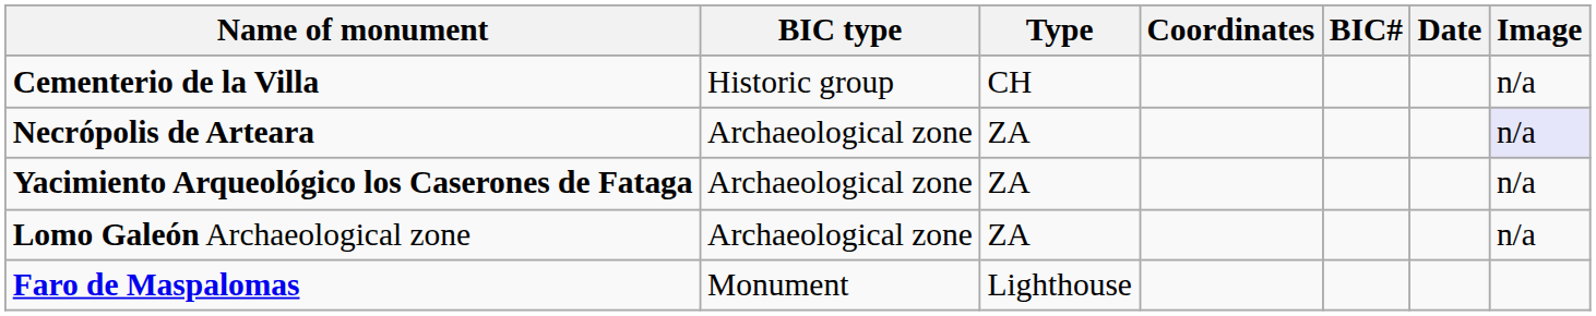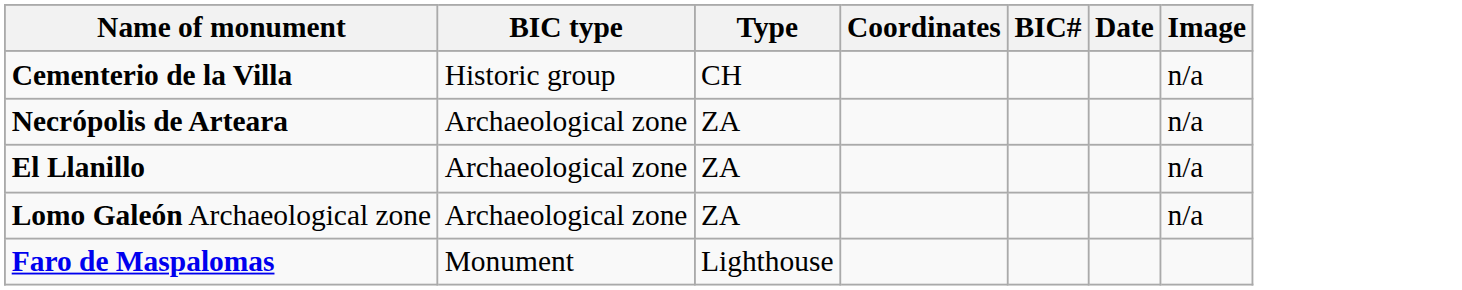Necrópolis de Arteara | Image: lavender background -> no background
+ row: El Llanillo | Archaeological zone | ZA | n/a
- row: Yacimiento Arqueológico los Caserones de Fataga | Archaeological zone | ZA | n/a
